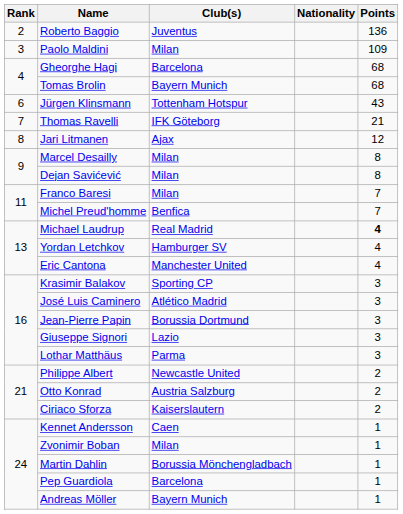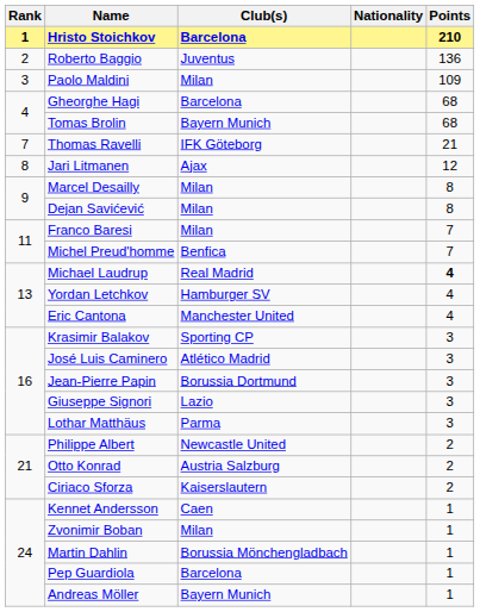+ row: 1 | Hristo Stoichkov | Barcelona | 210
- row: 6 | Jürgen Klinsmann | Tottenham Hotspur | 43
